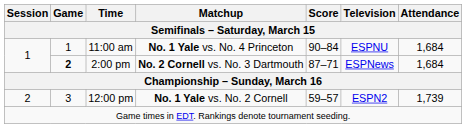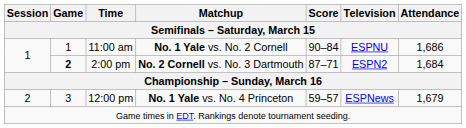11:00 am | Matchup: No. 1 Yale vs. No. 4 Princeton -> No. 1 Yale vs. No. 2 Cornell
11:00 am | Attendance: 1,684 -> 1,686
2:00 pm | Television: ESPNews -> ESPN2
12:00 pm | Matchup: No. 1 Yale vs. No. 2 Cornell -> No. 1 Yale vs. No. 4 Princeton
12:00 pm | Television: ESPN2 -> ESPNews
12:00 pm | Attendance: 1,739 -> 1,679
